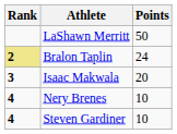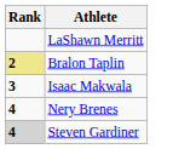- column: Points | 50 | 24 | 20 | 10 | 10
Steven Gardiner | Rank: no background -> lightgrey background
